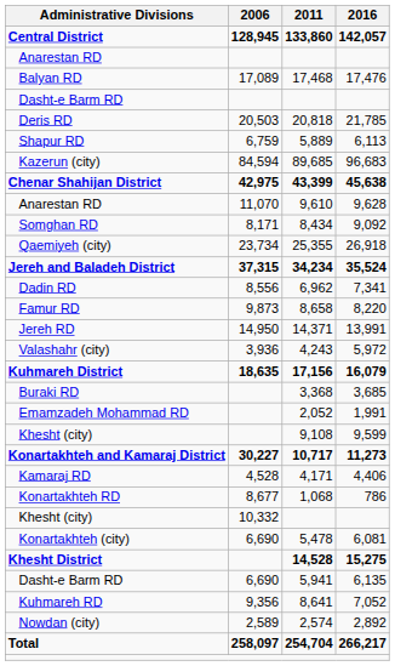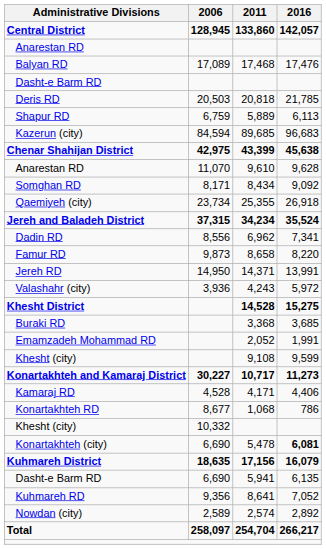rows swapped: Khesht District <-> Kuhmareh District
Konartakhteh (city) | 2016: normal -> bold
